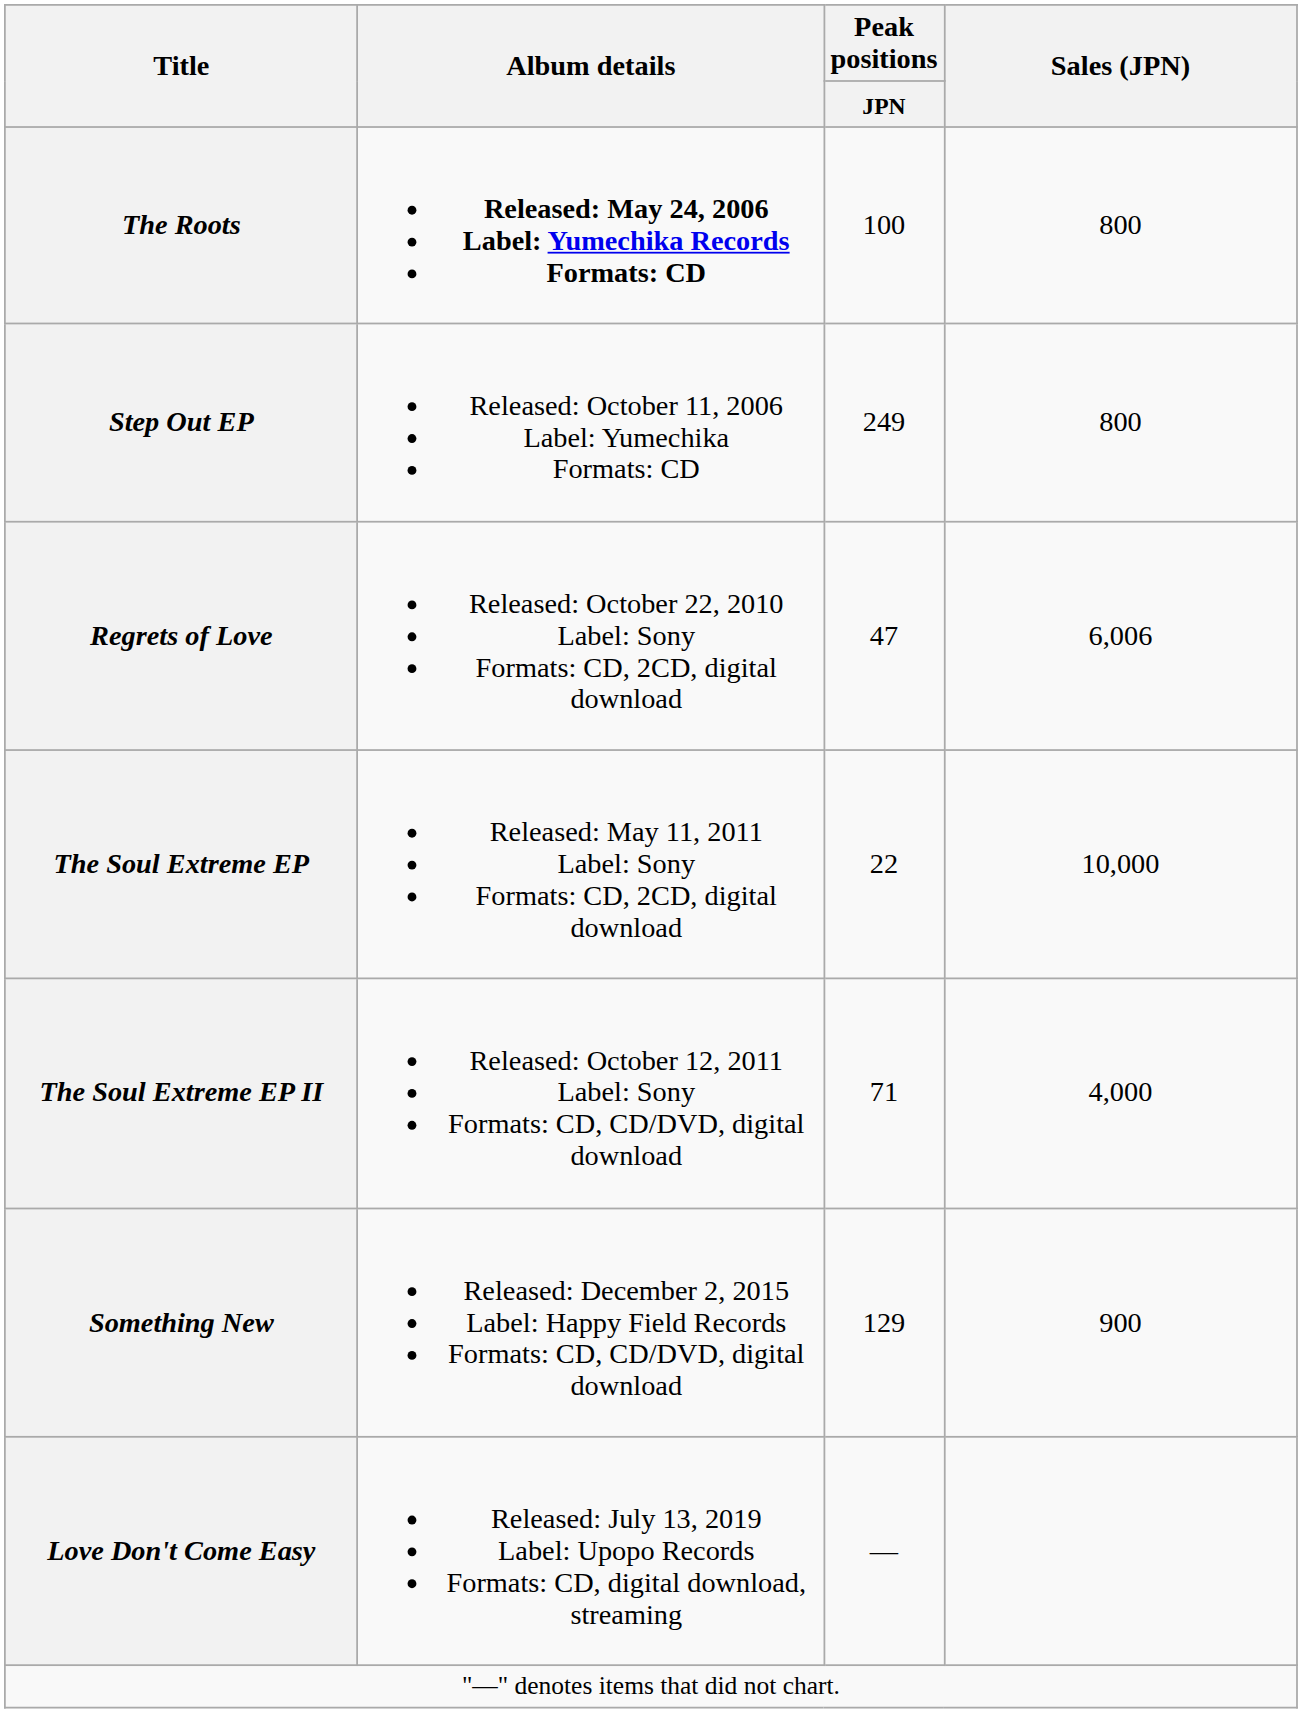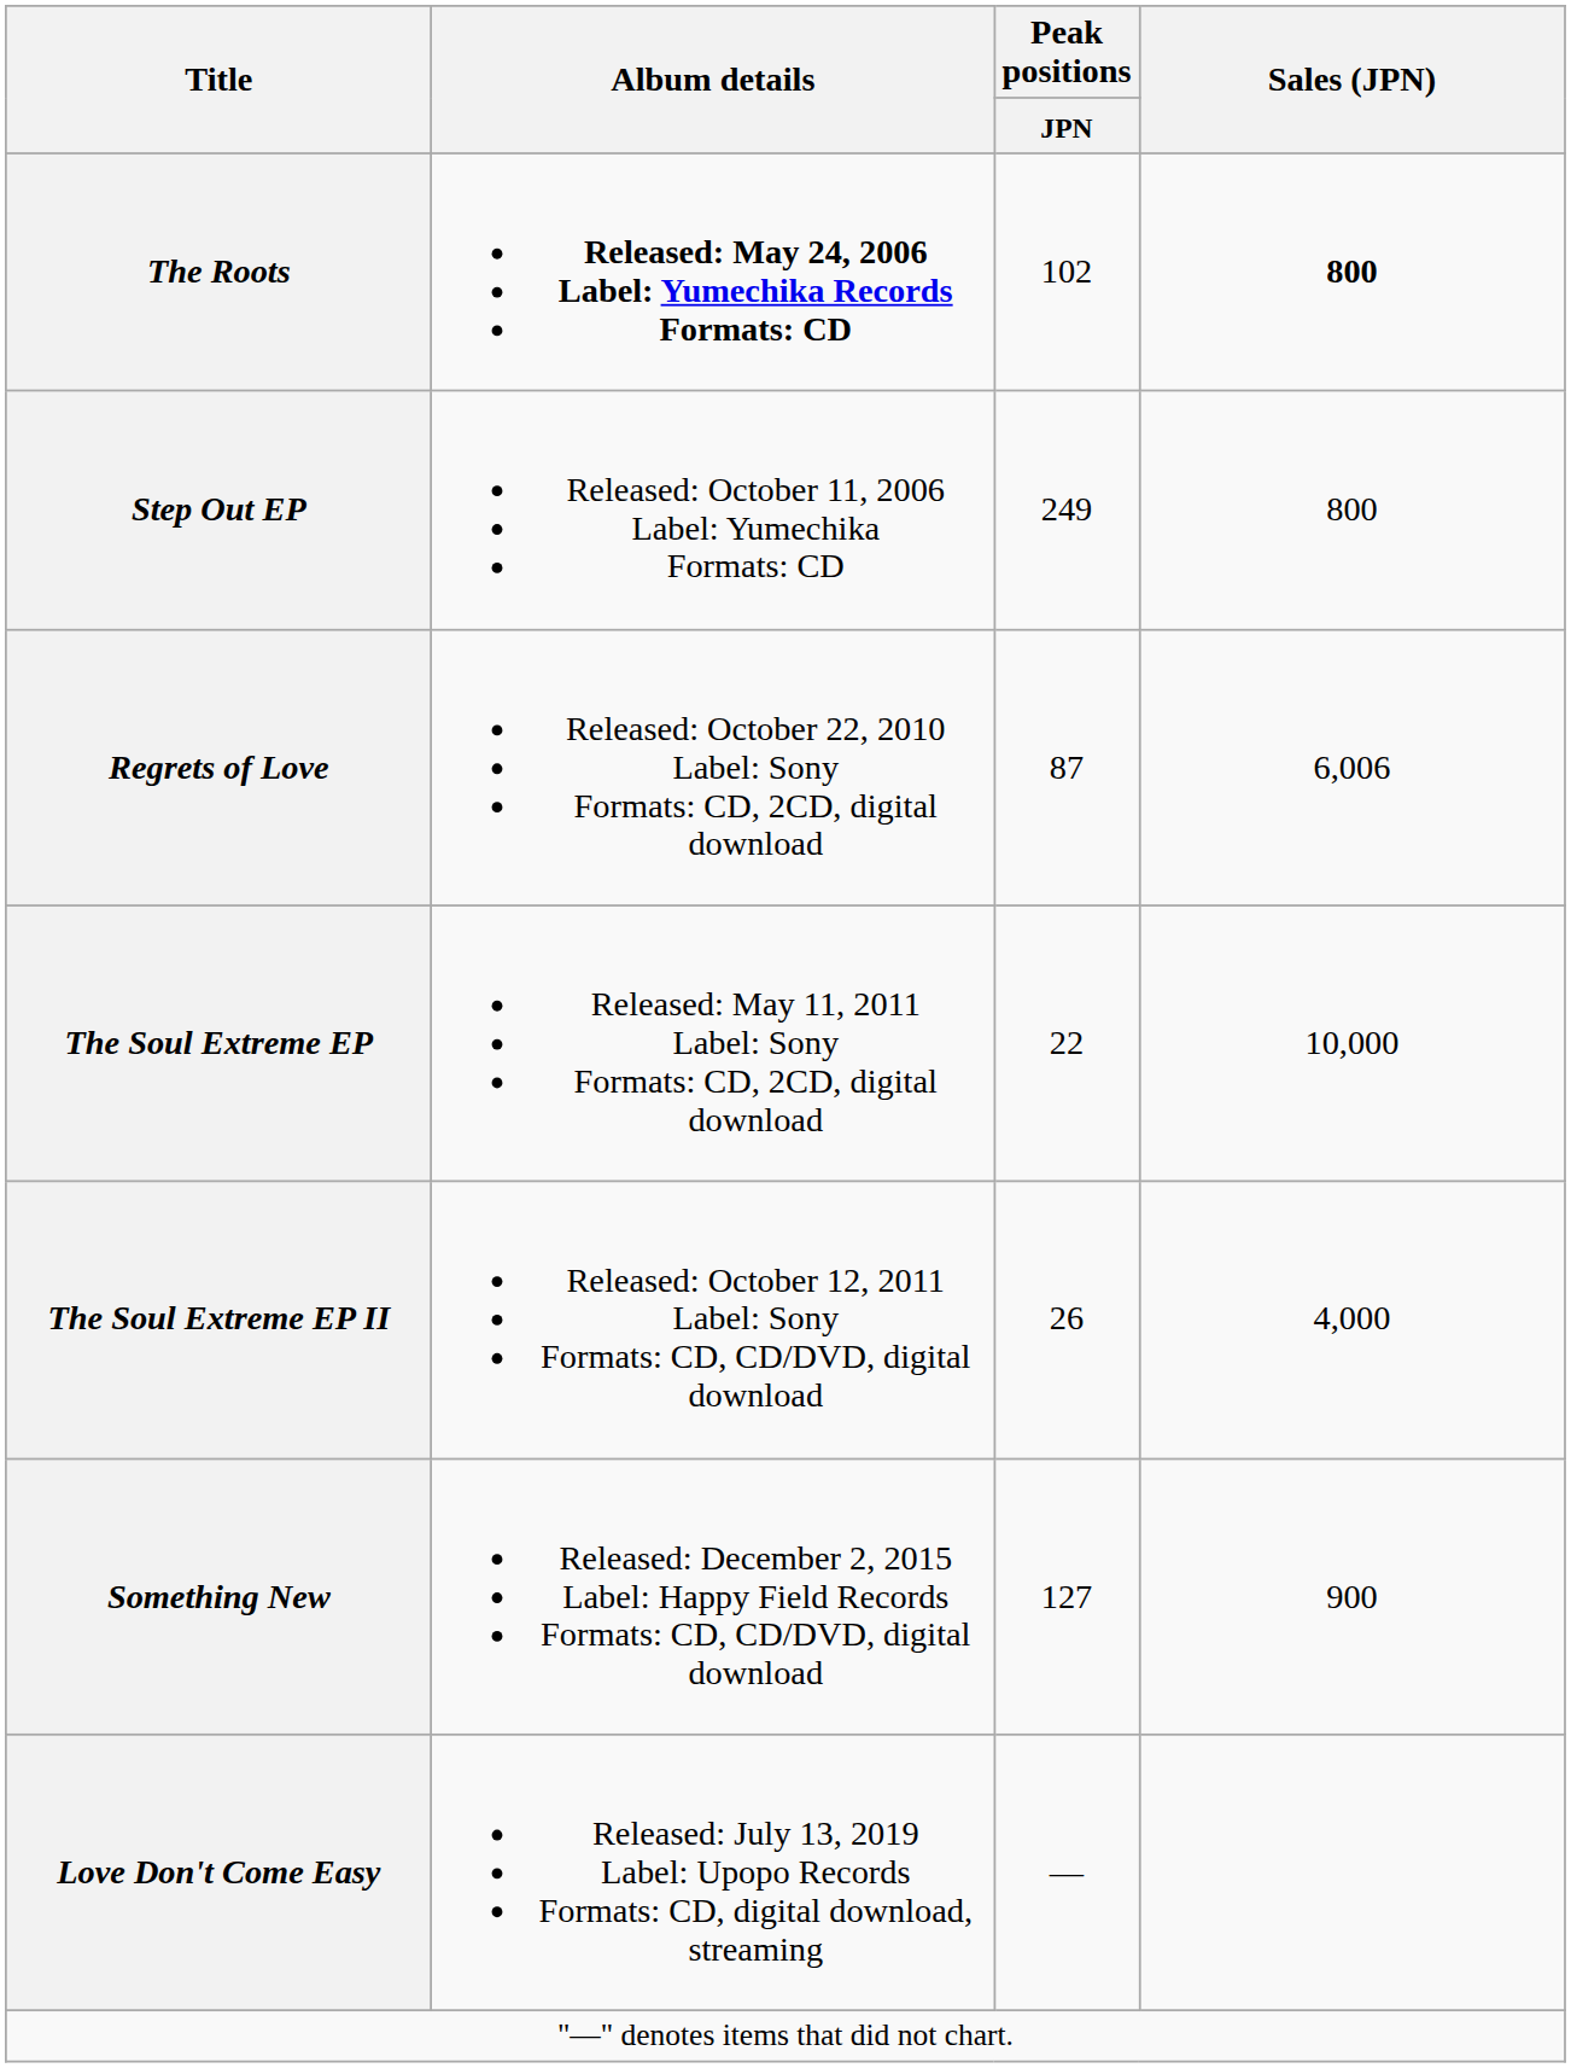The Roots | Peak positions / JPN: 100 -> 102
The Roots | Sales (JPN): normal -> bold
Regrets of Love | Peak positions / JPN: 47 -> 87
The Soul Extreme EP II | Peak positions / JPN: 71 -> 26
Something New | Peak positions / JPN: 129 -> 127
